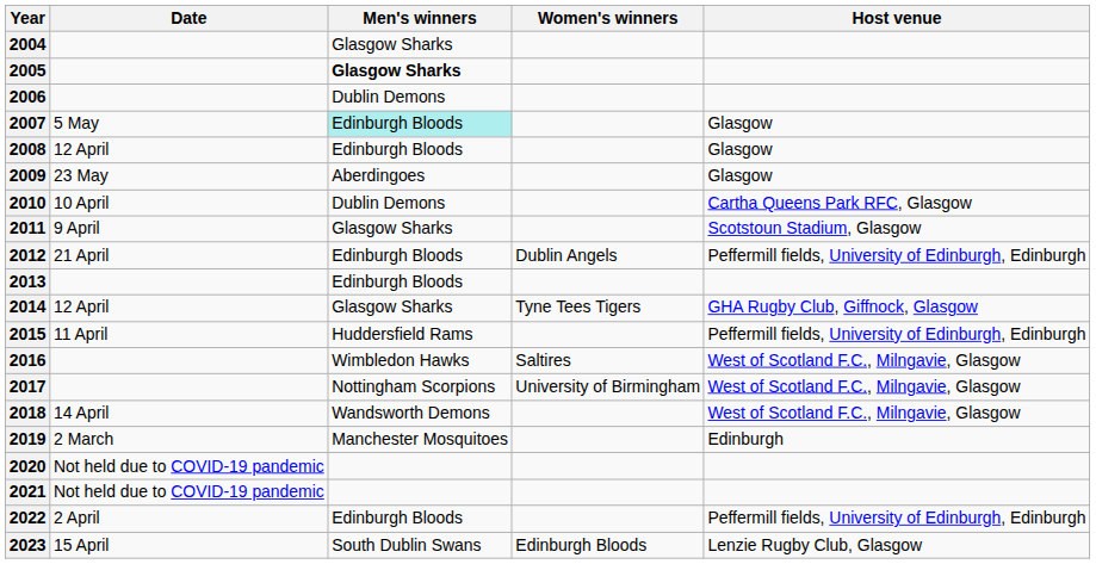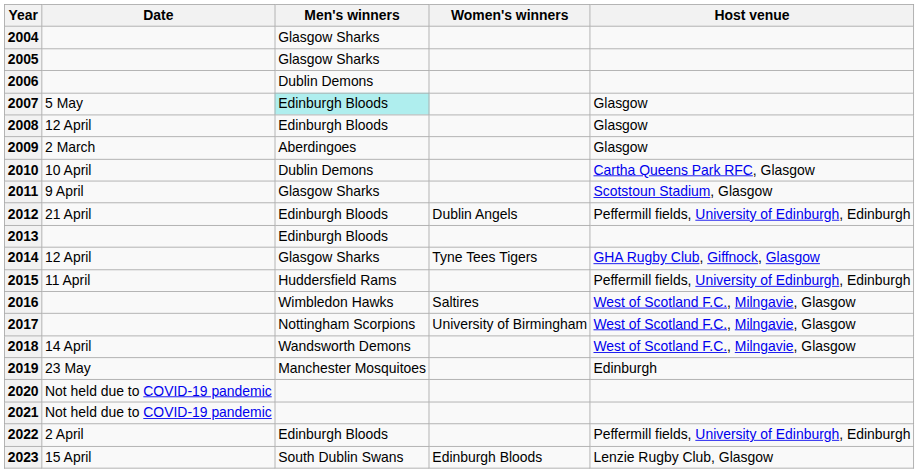2005 | Men's winners: bold -> normal
2009 | Date: 23 May -> 2 March
2019 | Date: 2 March -> 23 May
